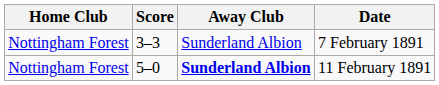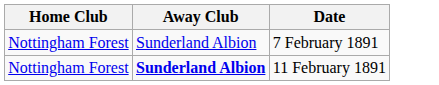- column: Score | 3–3 | 5–0
